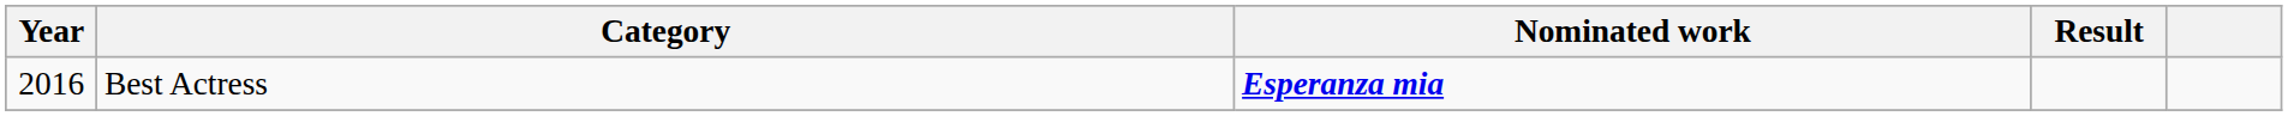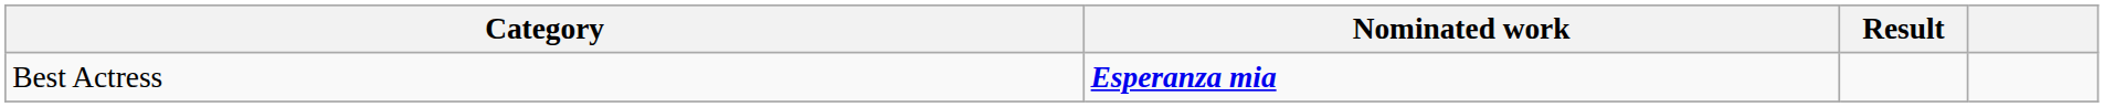- column: Year | 2016
